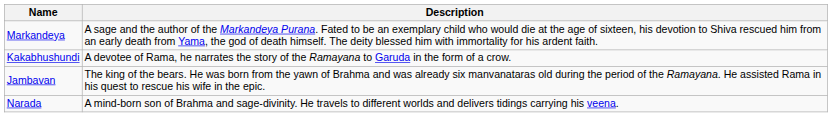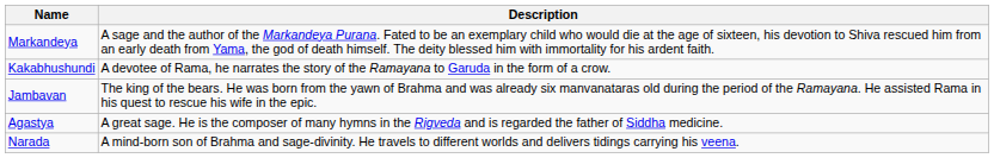+ row: Agastya | A great sage. He is the composer of many hymns in the Rigveda and is regarded the father of Siddha medicine.
